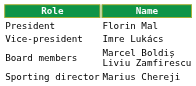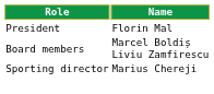- row: Vice-president | Imre Lukács
